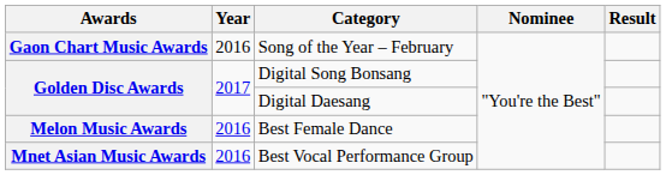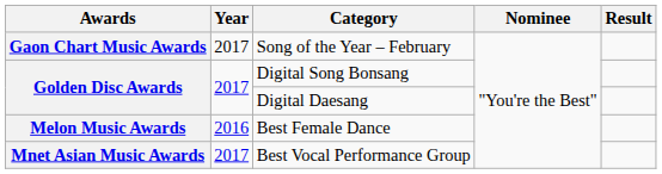Song of the Year – February | Year: 2016 -> 2017
Best Vocal Performance Group | Year: 2016 -> 2017
